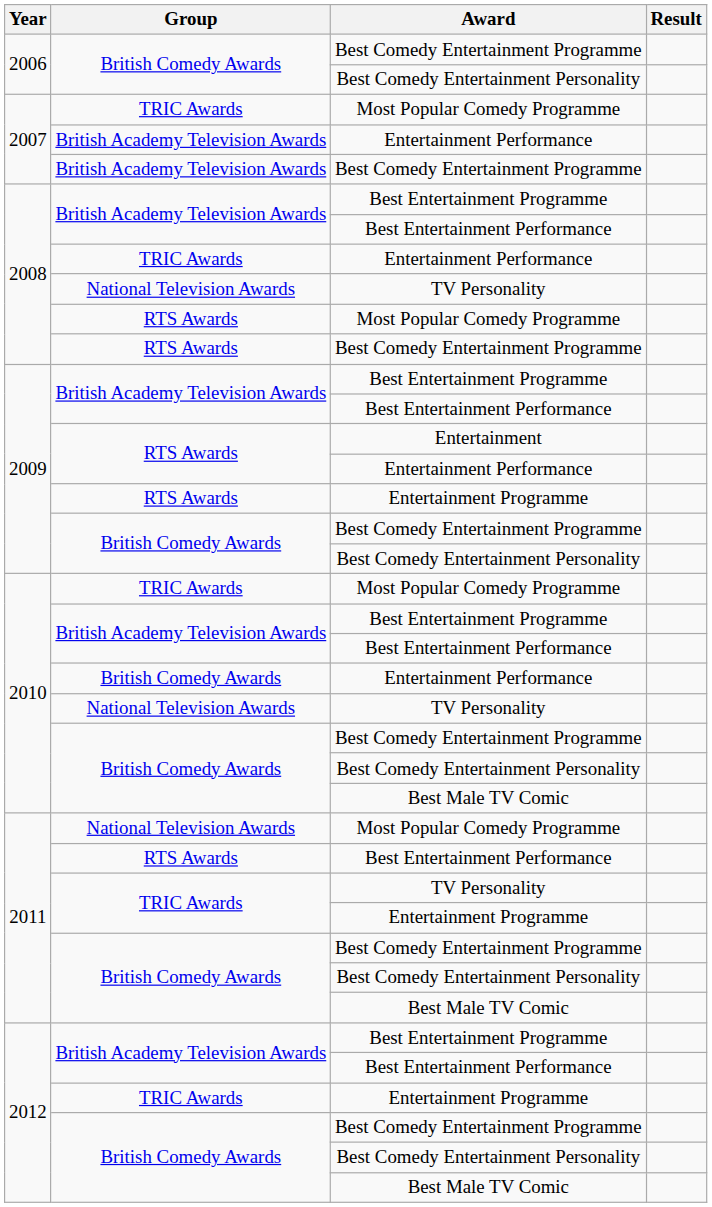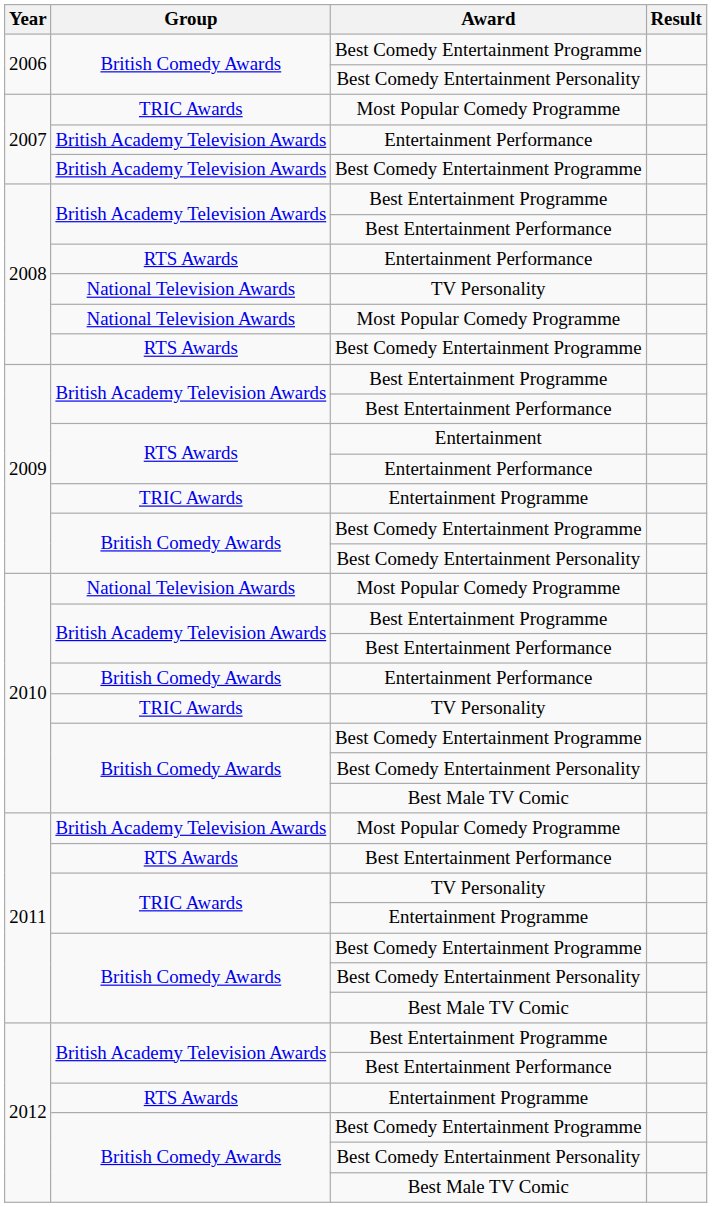2008 / Entertainment Performance | Group: TRIC Awards -> RTS Awards
2008 / Most Popular Comedy Programme | Group: RTS Awards -> National Television Awards
2009 / Entertainment Programme | Group: RTS Awards -> TRIC Awards
2010 / Most Popular Comedy Programme | Group: TRIC Awards -> National Television Awards
2010 / TV Personality | Group: National Television Awards -> TRIC Awards
2011 / Most Popular Comedy Programme | Group: National Television Awards -> British Academy Television Awards
2012 / Entertainment Programme | Group: TRIC Awards -> RTS Awards
